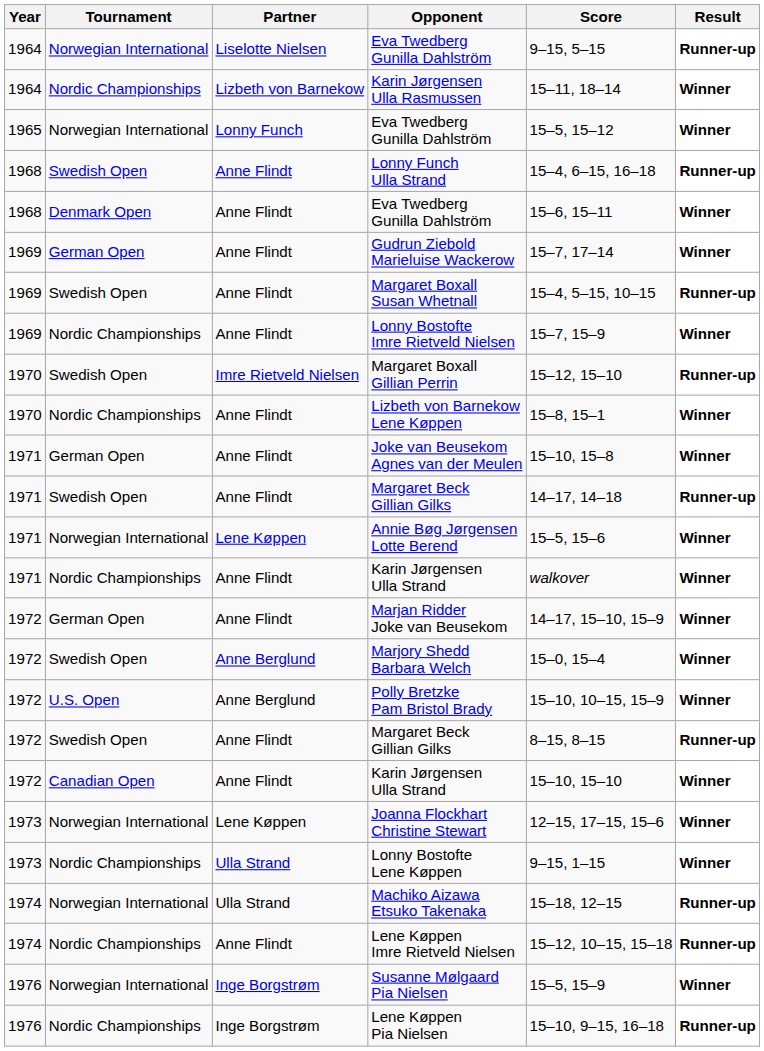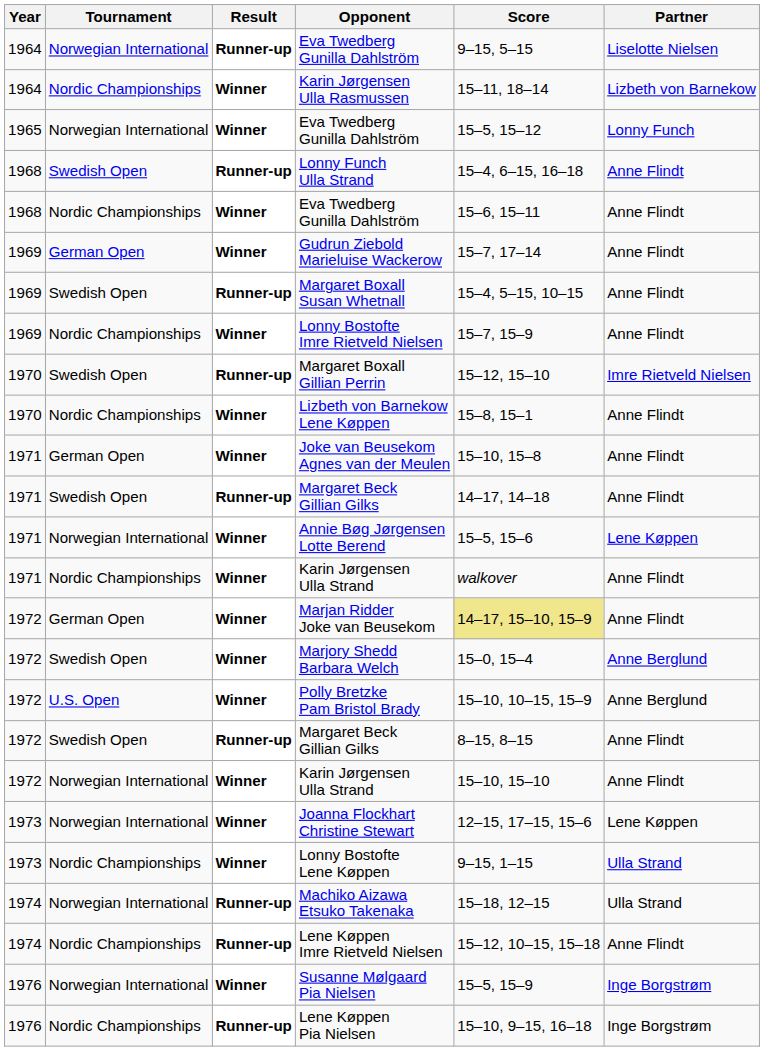columns swapped: Partner <-> Result
1968 / Eva Twedberg Gunilla Dahlström | Tournament: Denmark Open -> Nordic Championships
Marjan Ridder Joke van Beusekom | Score: no background -> khaki background
1972 / Karin Jørgensen Ulla Strand | Tournament: Canadian Open -> Norwegian International
